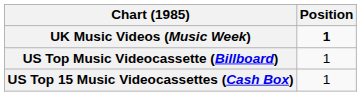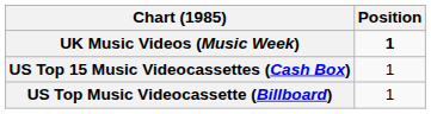rows swapped: US Top Music Videocassette (Billboard) <-> US Top 15 Music Videocassettes (Cash Box)
